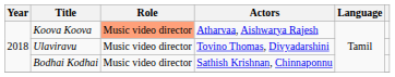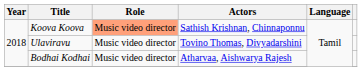Koova Koova | Actors: Atharvaa, Aishwarya Rajesh -> Sathish Krishnan, Chinnaponnu
Bodhai Kodhai | Actors: Sathish Krishnan, Chinnaponnu -> Atharvaa, Aishwarya Rajesh
